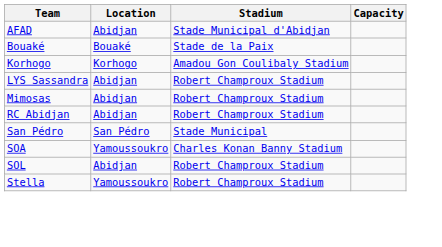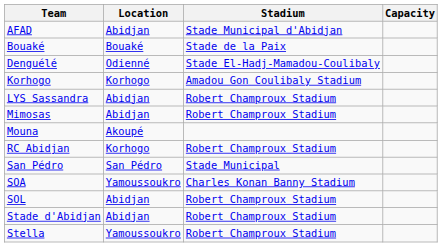+ row: Denguélé | Odienné | Stade El-Hadj-Mamadou-Coulibaly
+ row: Mouna | Akoupé
RC Abidjan | Location: Abidjan -> Korhogo
+ row: Stade d'Abidjan | Abidjan | Robert Champroux Stadium
